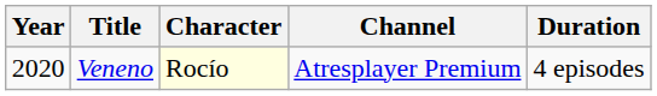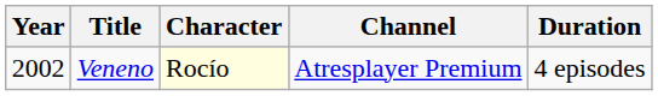Veneno | Year: 2020 -> 2002
